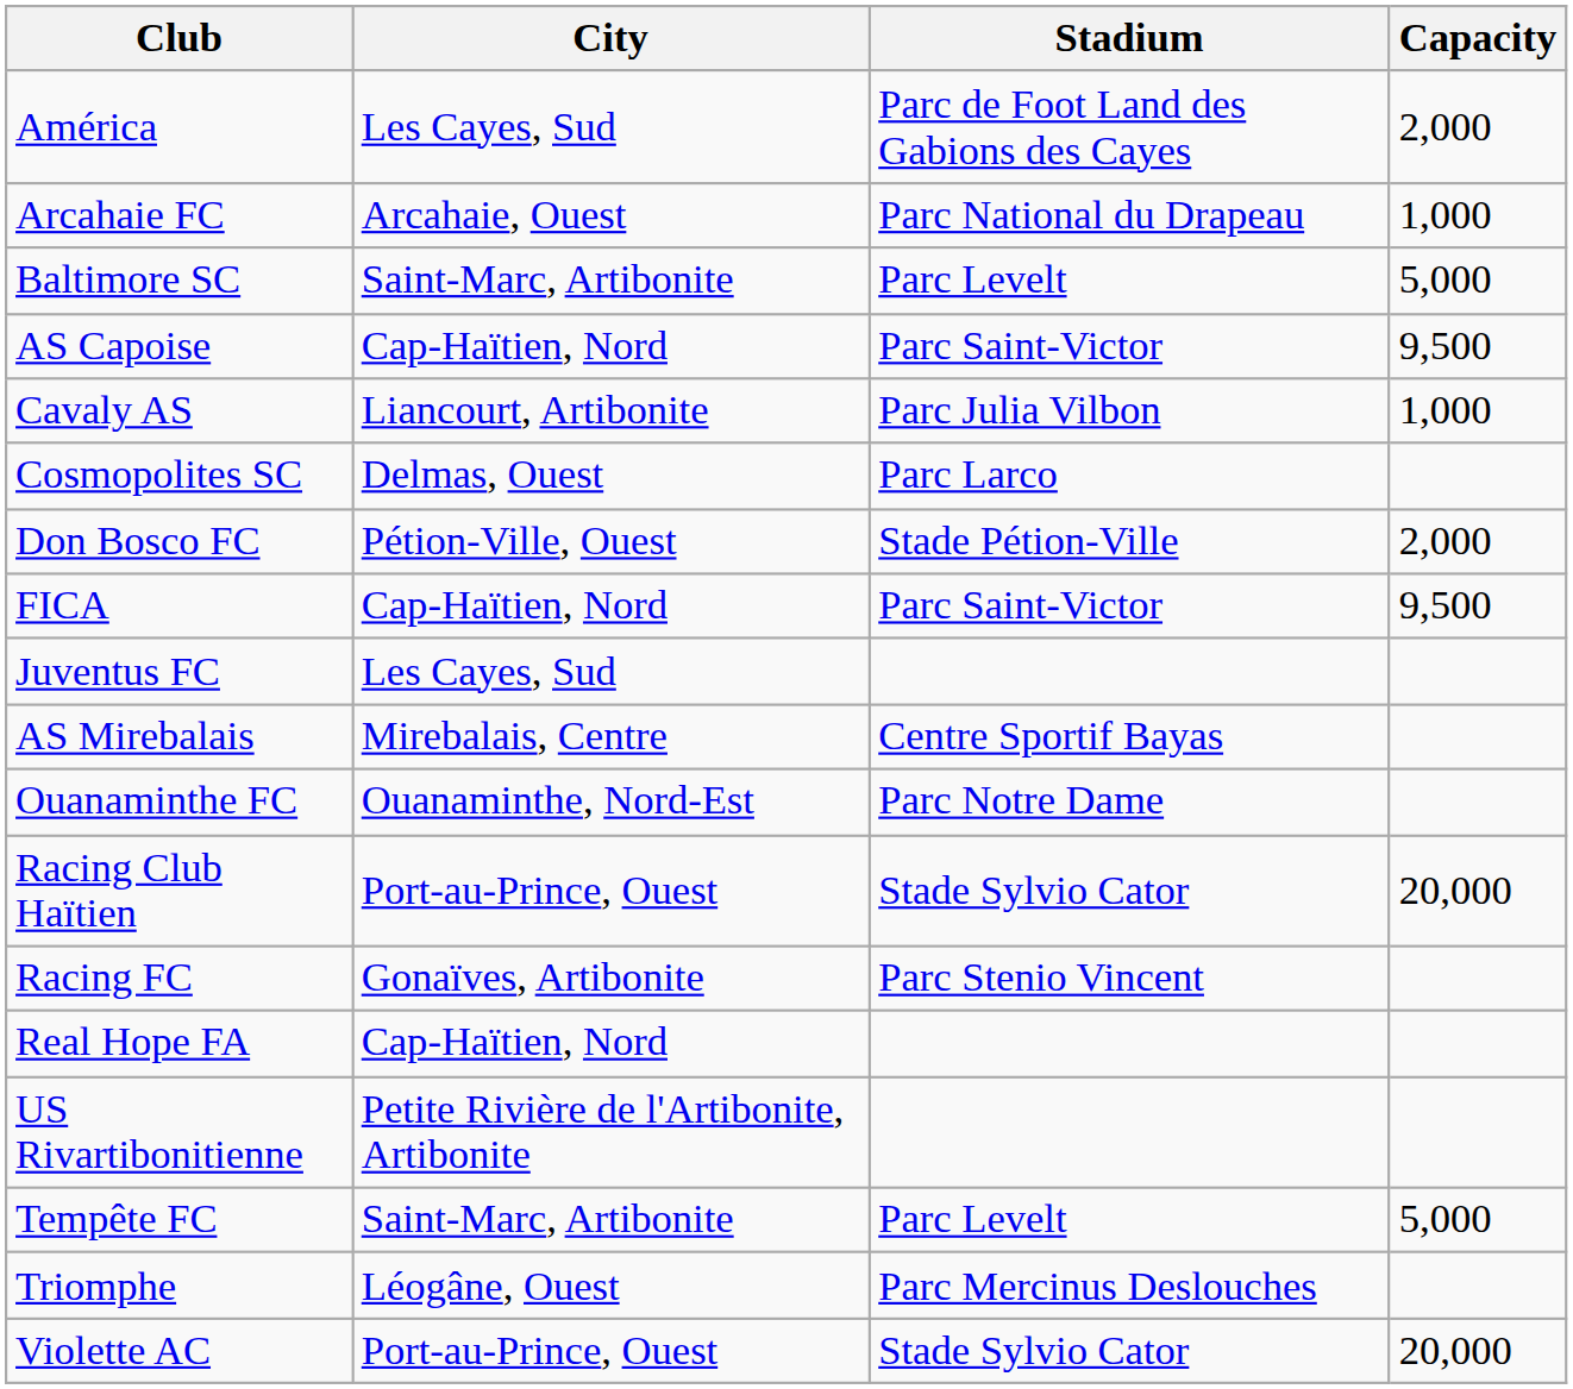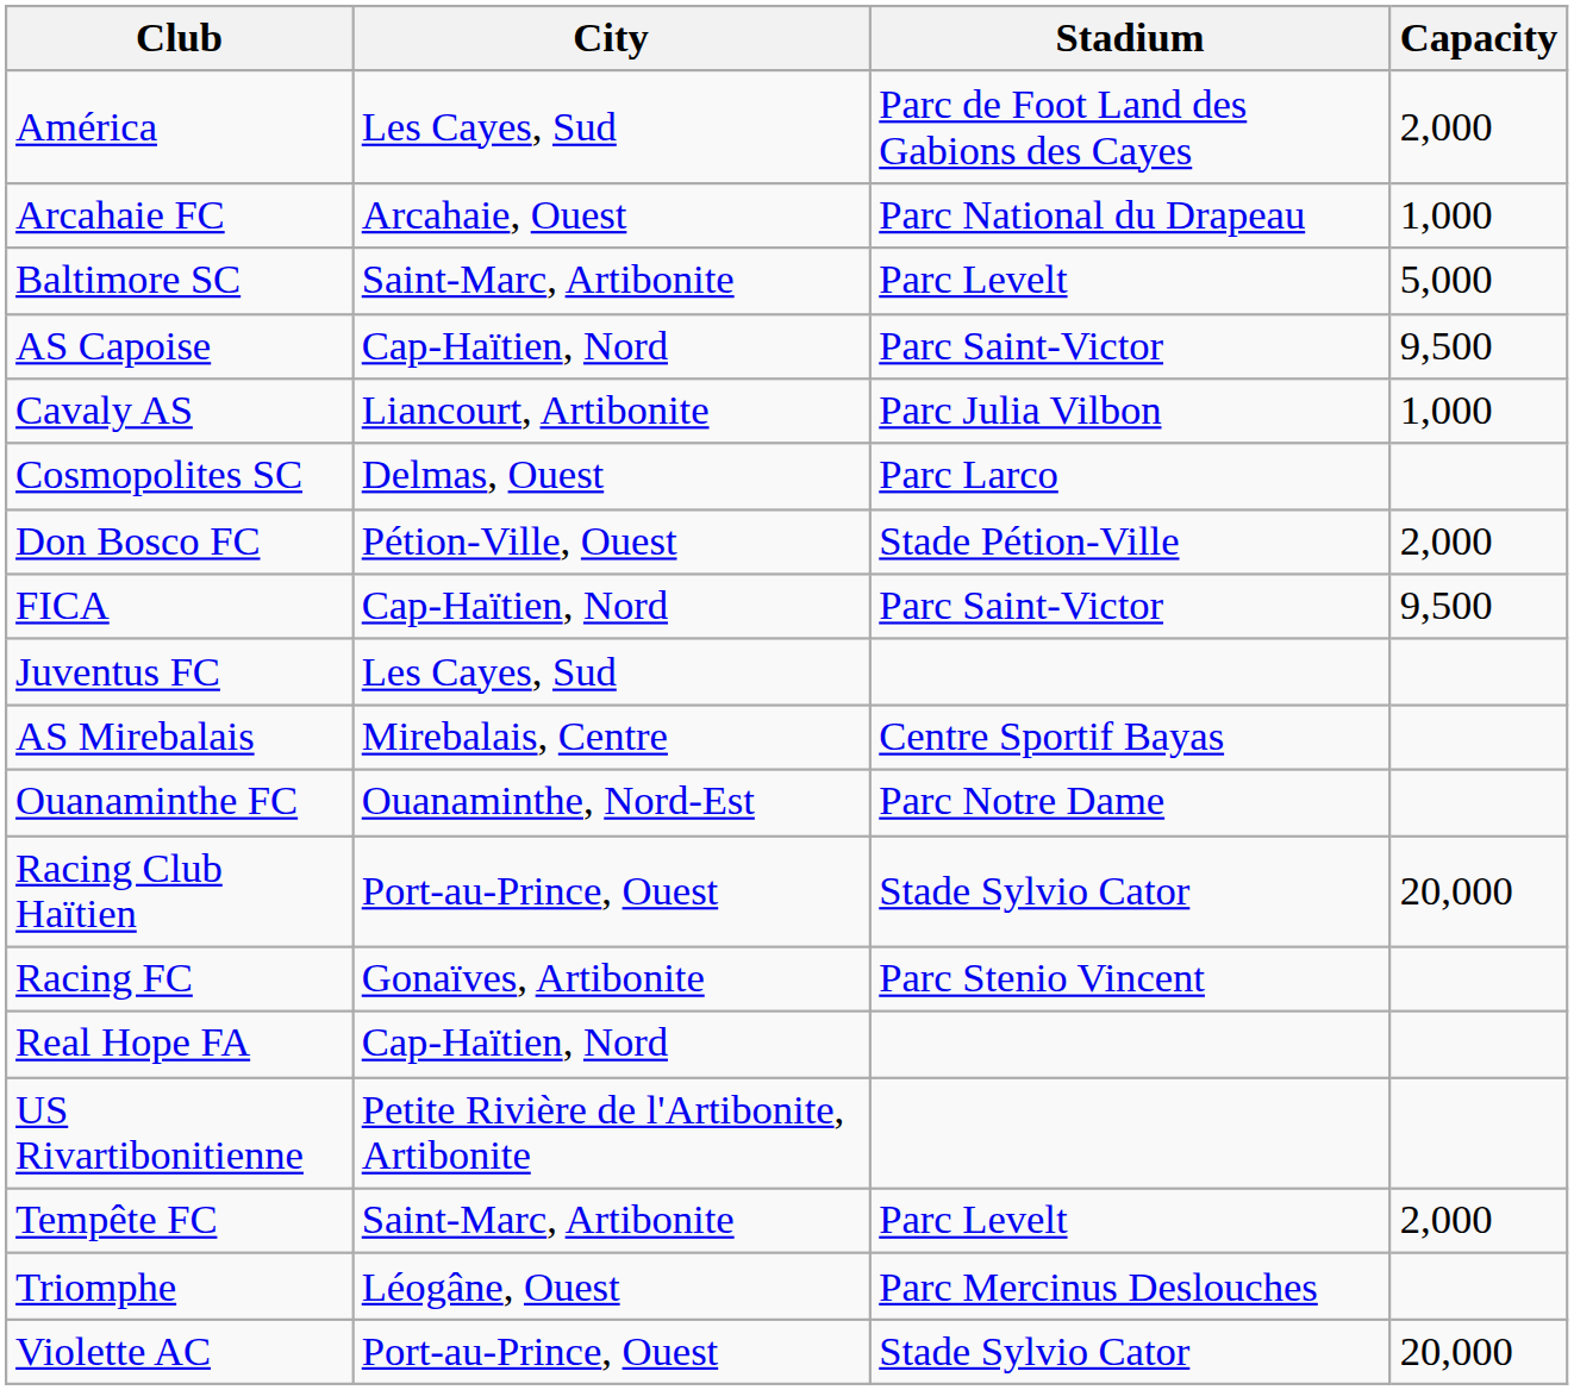Tempête FC | Capacity: 5,000 -> 2,000
